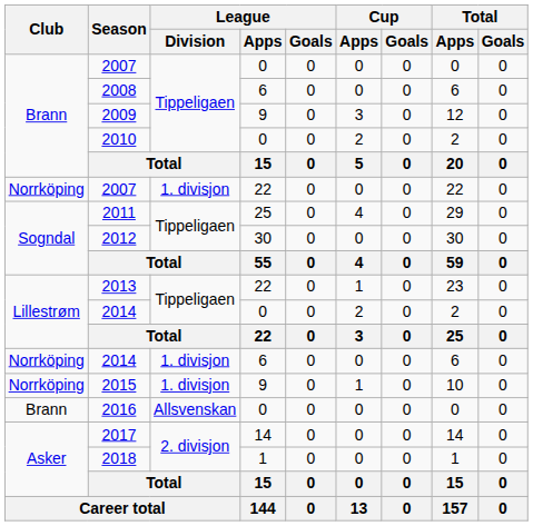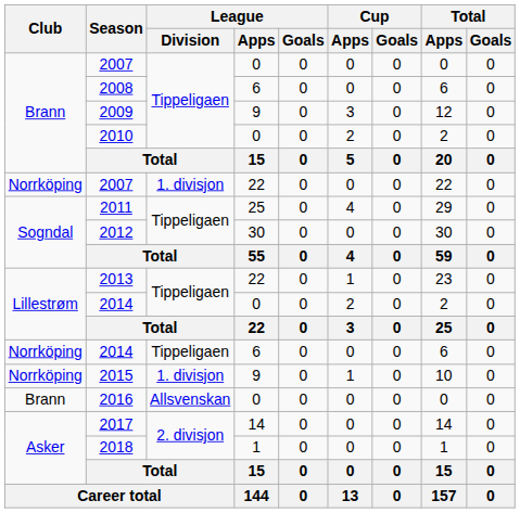2014 / 6 | League / Division: 1. divisjon -> Tippeligaen
